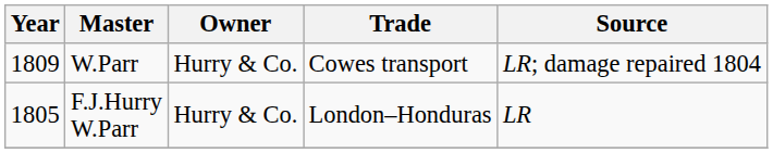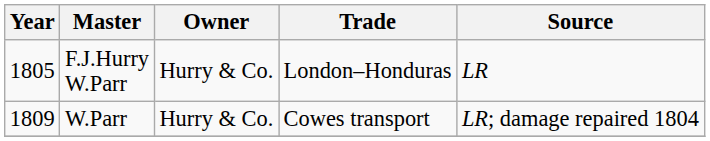rows swapped: F.J.Hurry W.Parr <-> W.Parr
